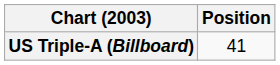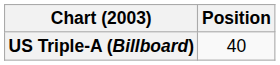US Triple-A (Billboard) | Position: 41 -> 40
